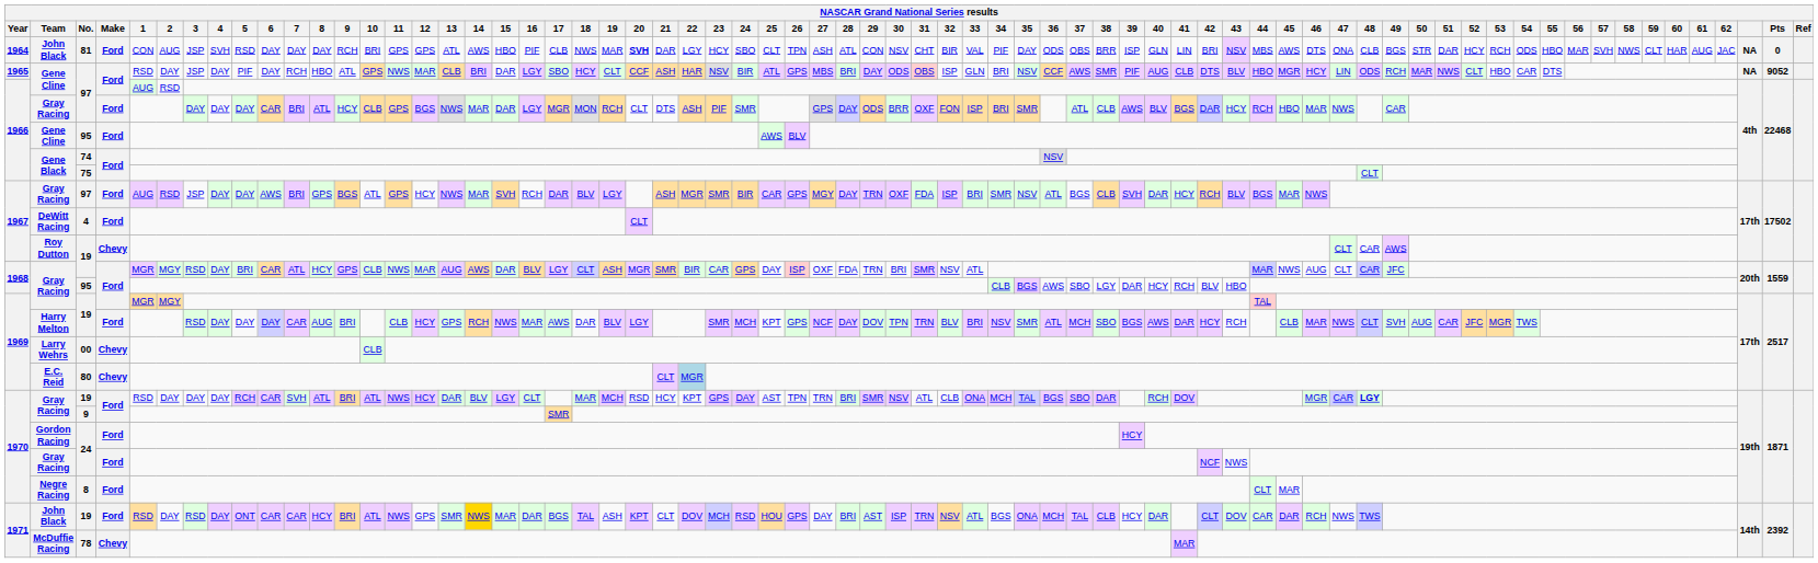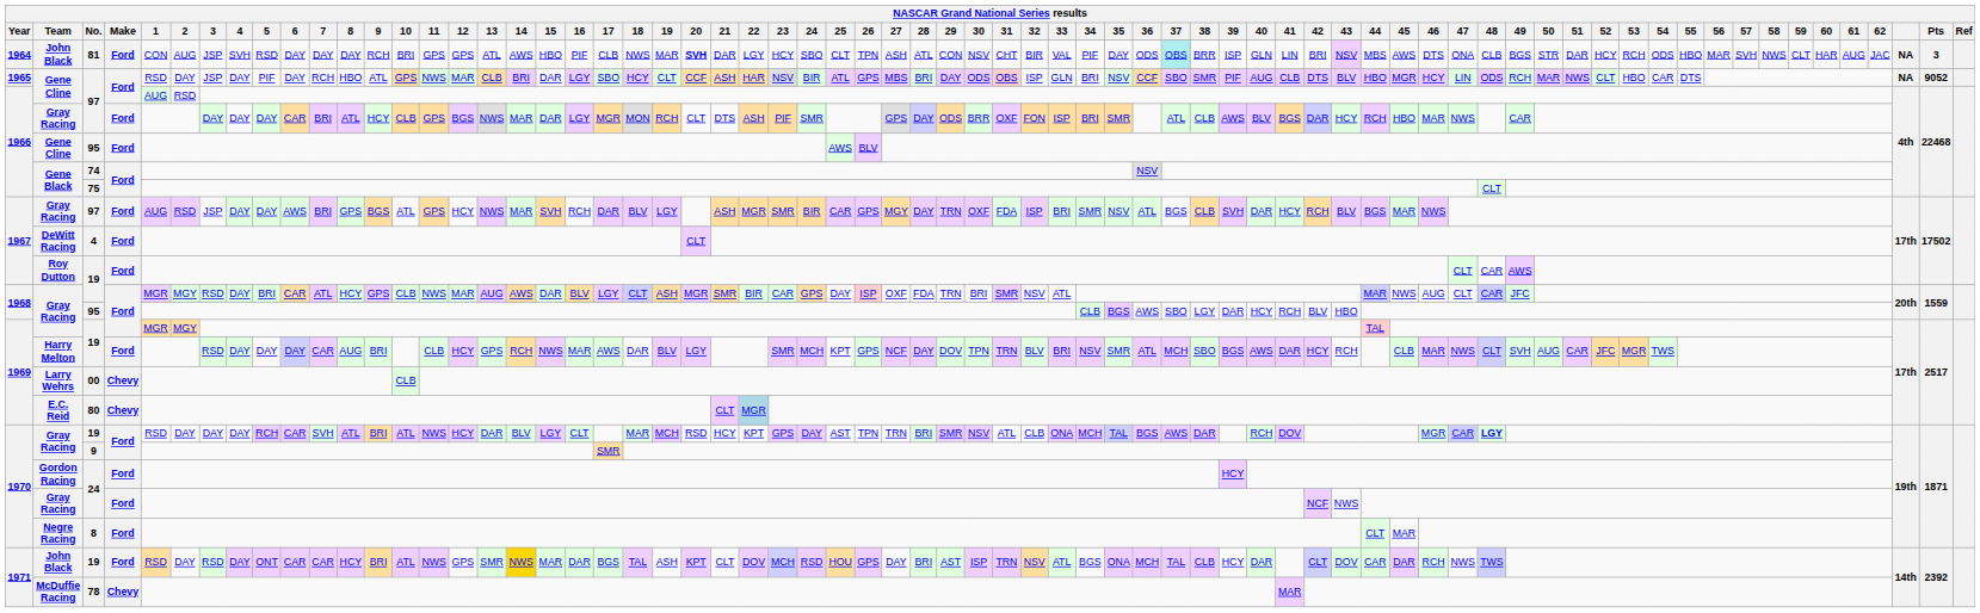81 | 37: no background -> paleturquoise background
81 | Pts: 0 -> 3
1965 / 97 | 37: AWS -> SBO
1967 / 19 | Make: Chevy -> Ford
1970 / 19 | 37: SBO -> AWS
